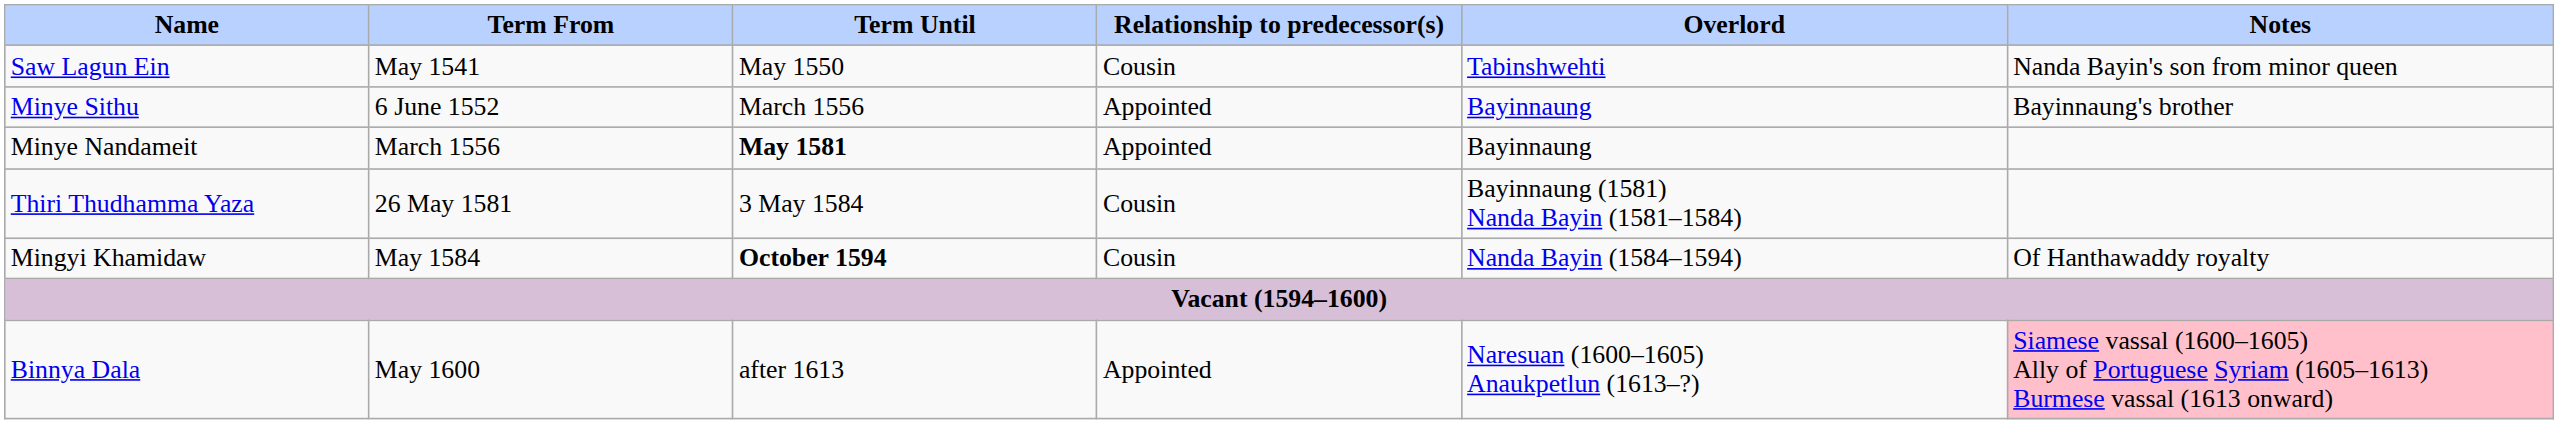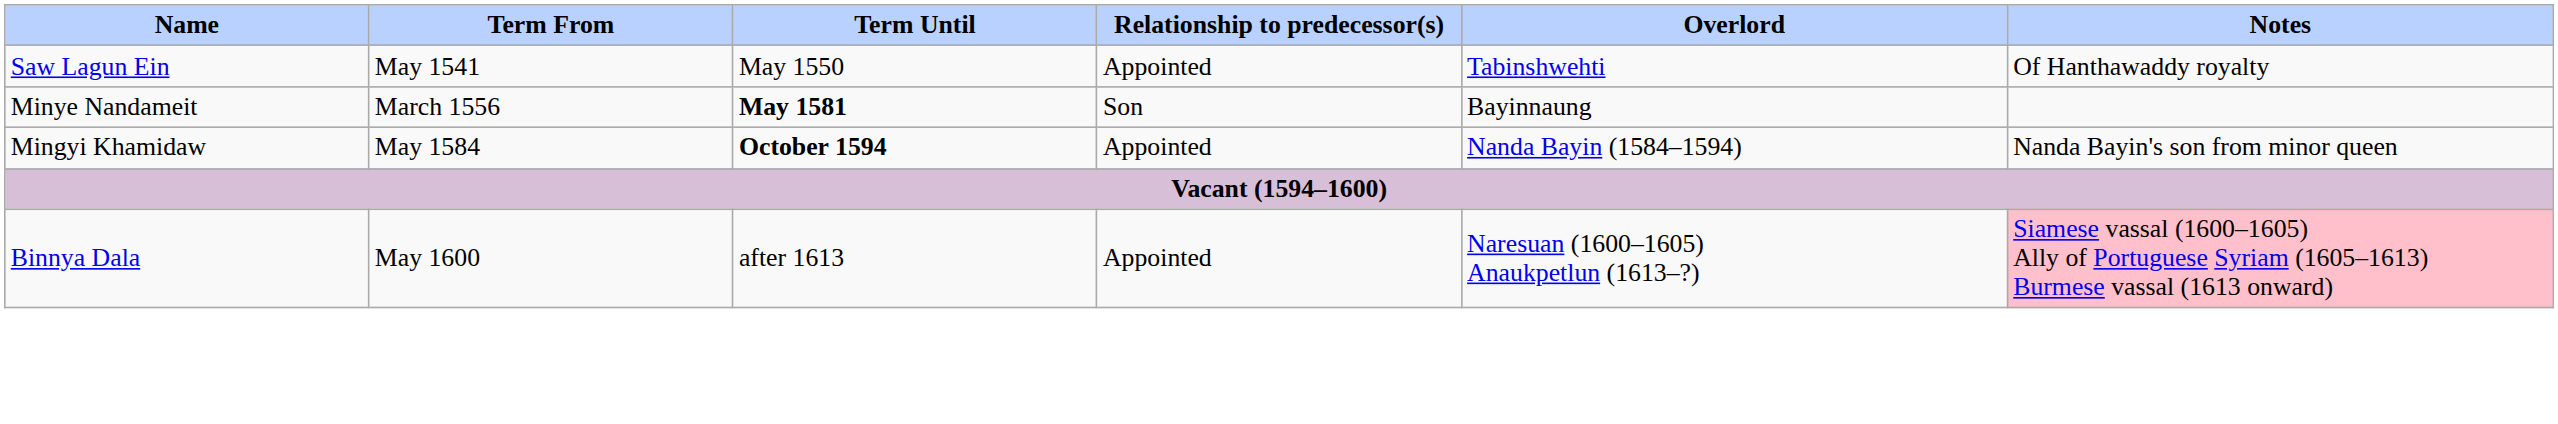Saw Lagun Ein | Relationship to predecessor(s): Cousin -> Appointed
Saw Lagun Ein | Notes: Nanda Bayin's son from minor queen -> Of Hanthawaddy royalty
- row: Minye Sithu | 6 June 1552 | March 1556 | Appointed | Bayinnaung | Bayinnaung's brother
Minye Nandameit | Relationship to predecessor(s): Appointed -> Son
- row: Thiri Thudhamma Yaza | 26 May 1581 | 3 May 1584 | Cousin | Bayinnaung (1581) Nanda Bayin (1581–1584)
Mingyi Khamidaw | Relationship to predecessor(s): Cousin -> Appointed
Mingyi Khamidaw | Notes: Of Hanthawaddy royalty -> Nanda Bayin's son from minor queen
